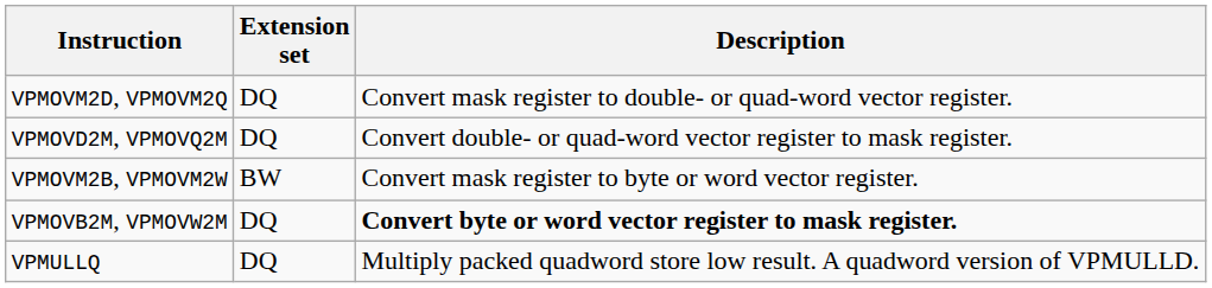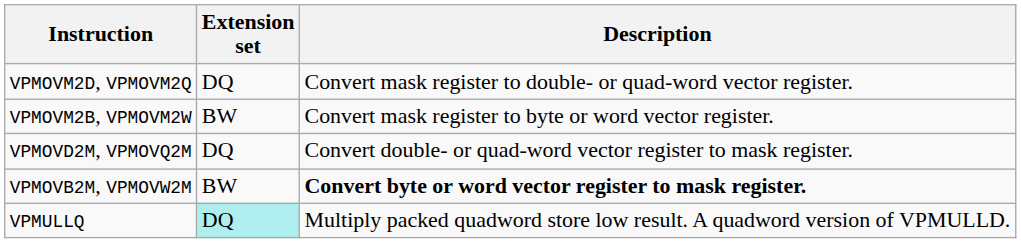rows swapped: VPMOVM2B, VPMOVM2W <-> VPMOVD2M, VPMOVQ2M
VPMOVB2M, VPMOVW2M | Extension set: DQ -> BW
VPMULLQ | Extension set: no background -> paleturquoise background
